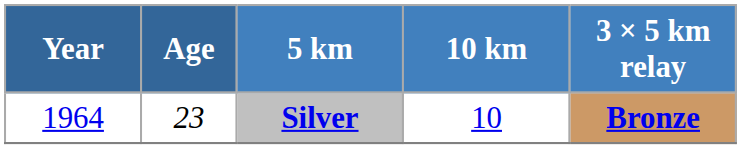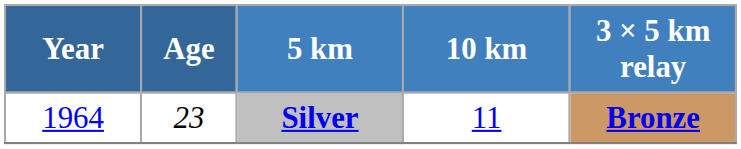Silver | 10 km: 10 -> 11
